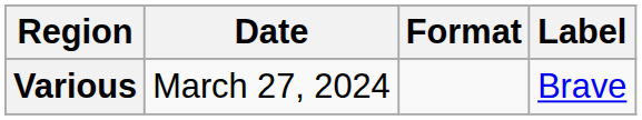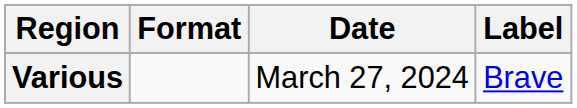columns swapped: Date <-> Format
